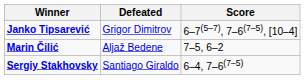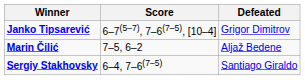columns swapped: Defeated <-> Score
